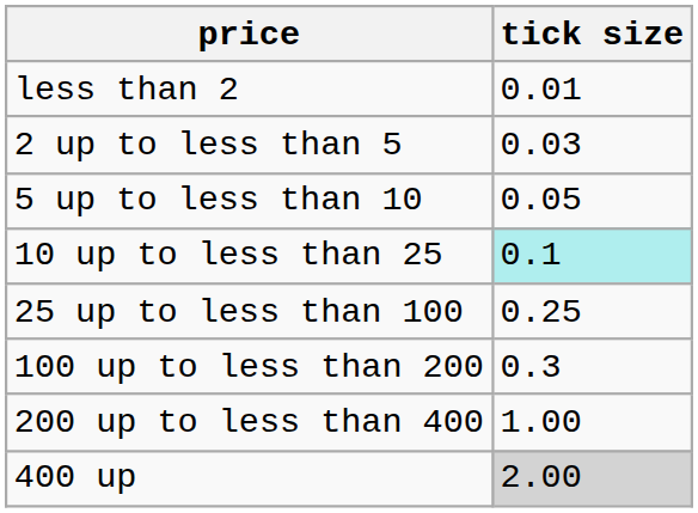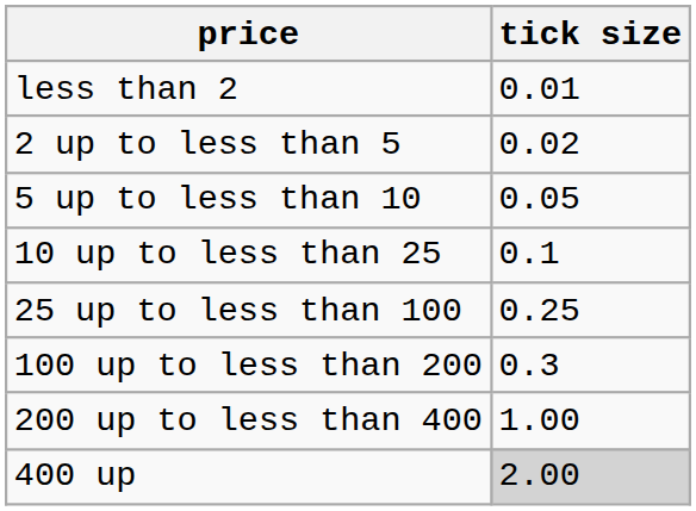2 up to less than 5 | tick size: 0.03 -> 0.02
10 up to less than 25 | tick size: paleturquoise background -> no background
